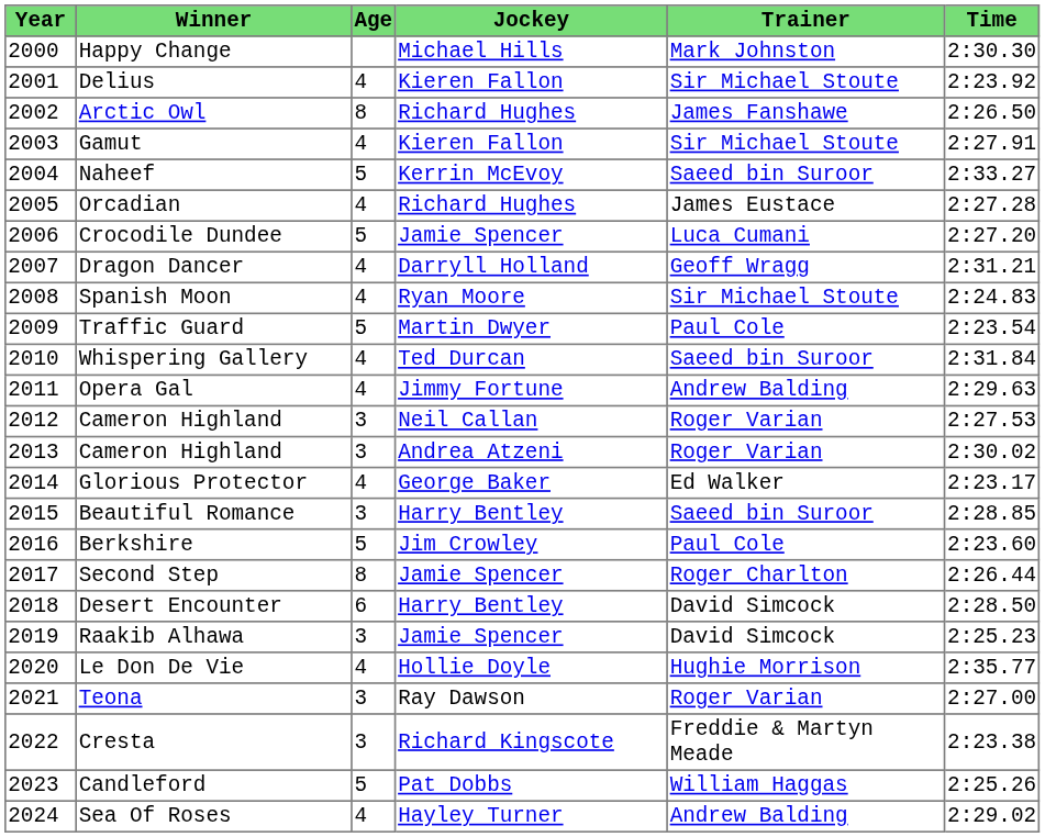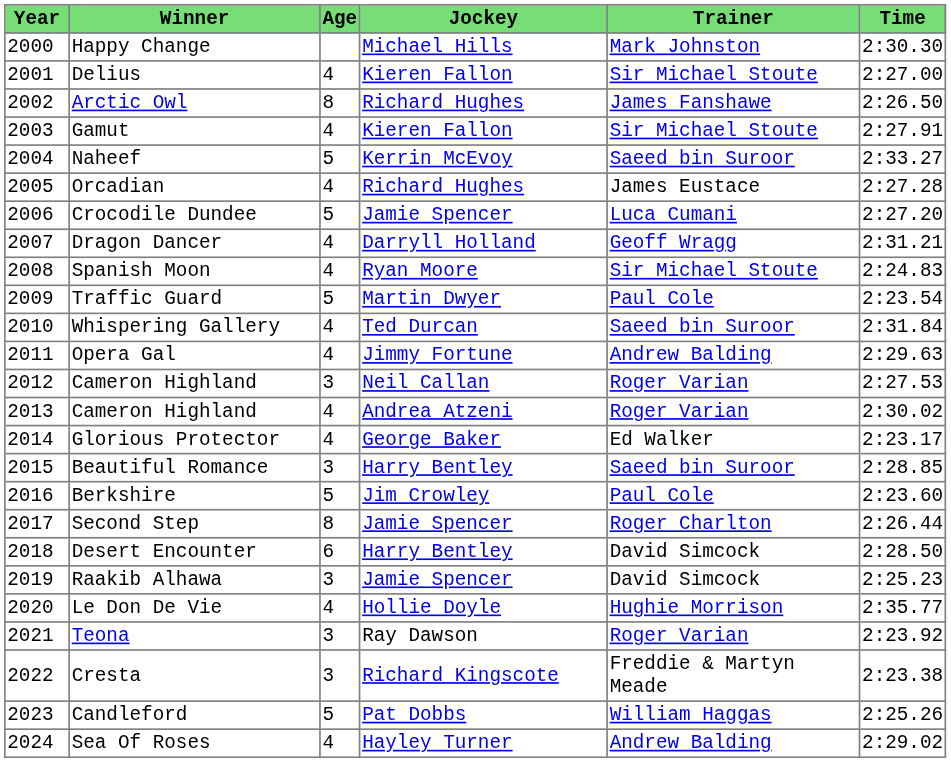Delius | Time: 2:23.92 -> 2:27.00
2013 / Cameron Highland | Age: 3 -> 4
Teona | Time: 2:27.00 -> 2:23.92
